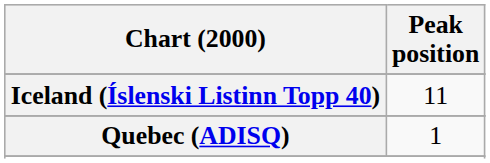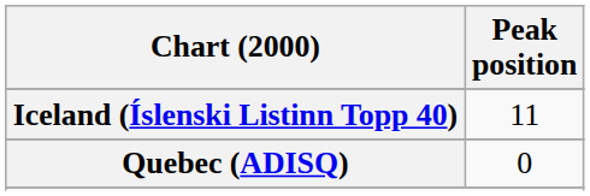Quebec (ADISQ) | Peak position: 1 -> 0
